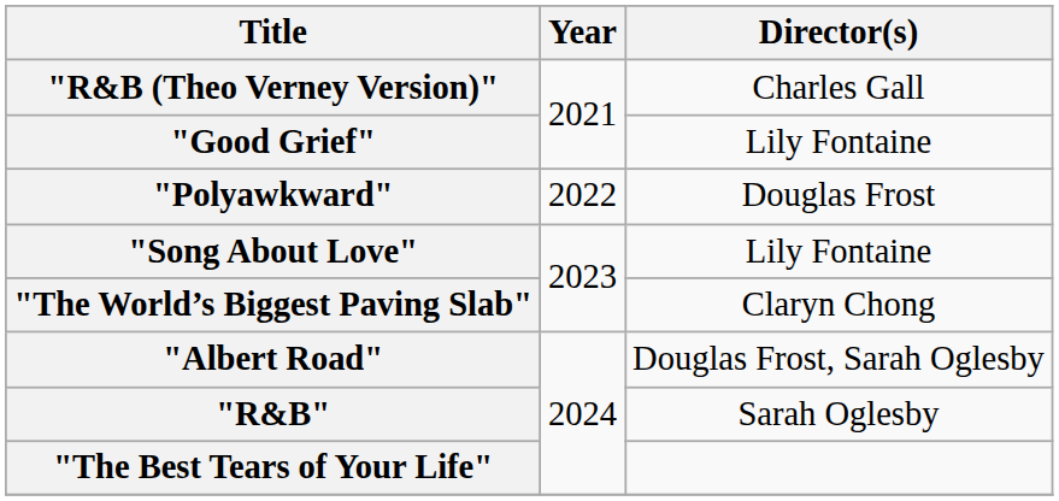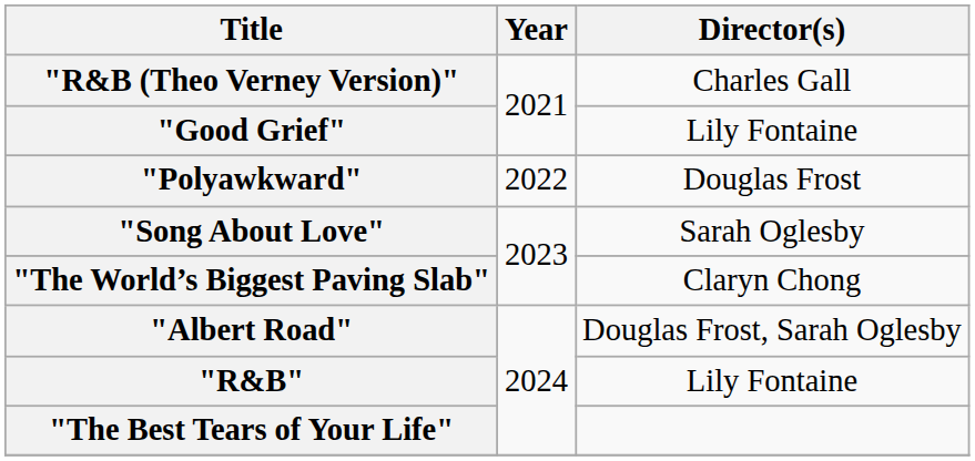"Song About Love" | Director(s): Lily Fontaine -> Sarah Oglesby
"R&B" | Director(s): Sarah Oglesby -> Lily Fontaine
